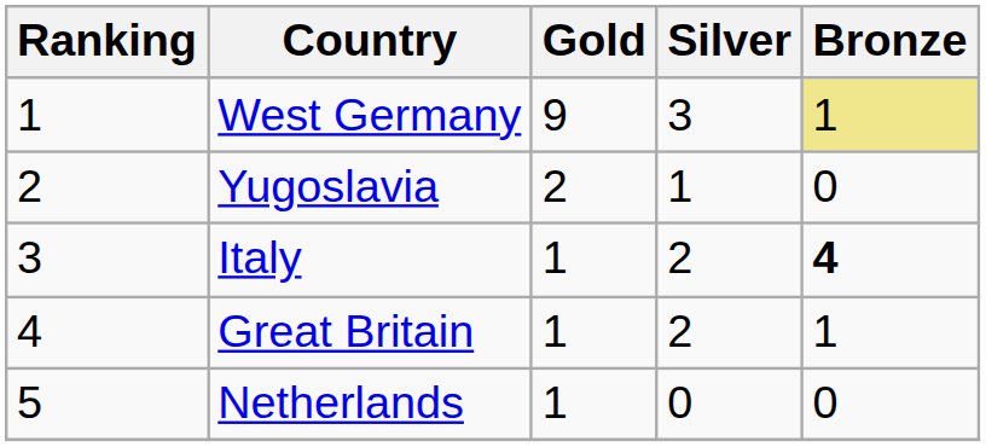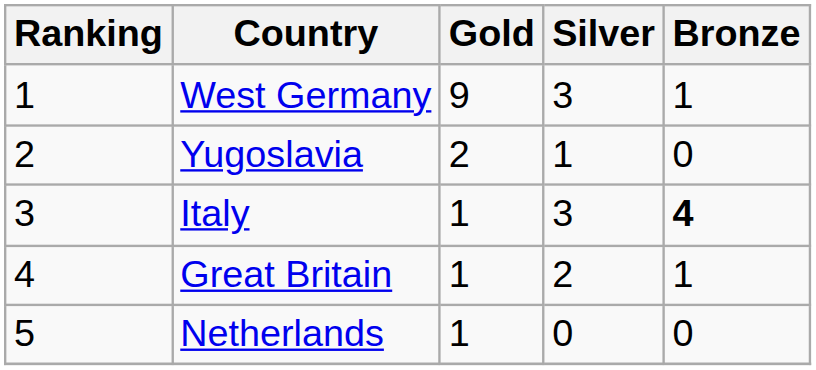West Germany | Bronze: khaki background -> no background
Italy | Silver: 2 -> 3
